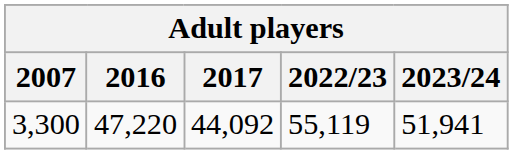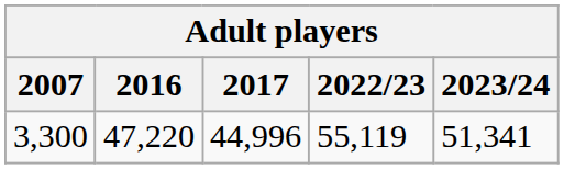3,300 | 2017: 44,092 -> 44,996
3,300 | 2023/24: 51,941 -> 51,341
